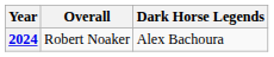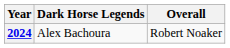columns swapped: Overall <-> Dark Horse Legends
